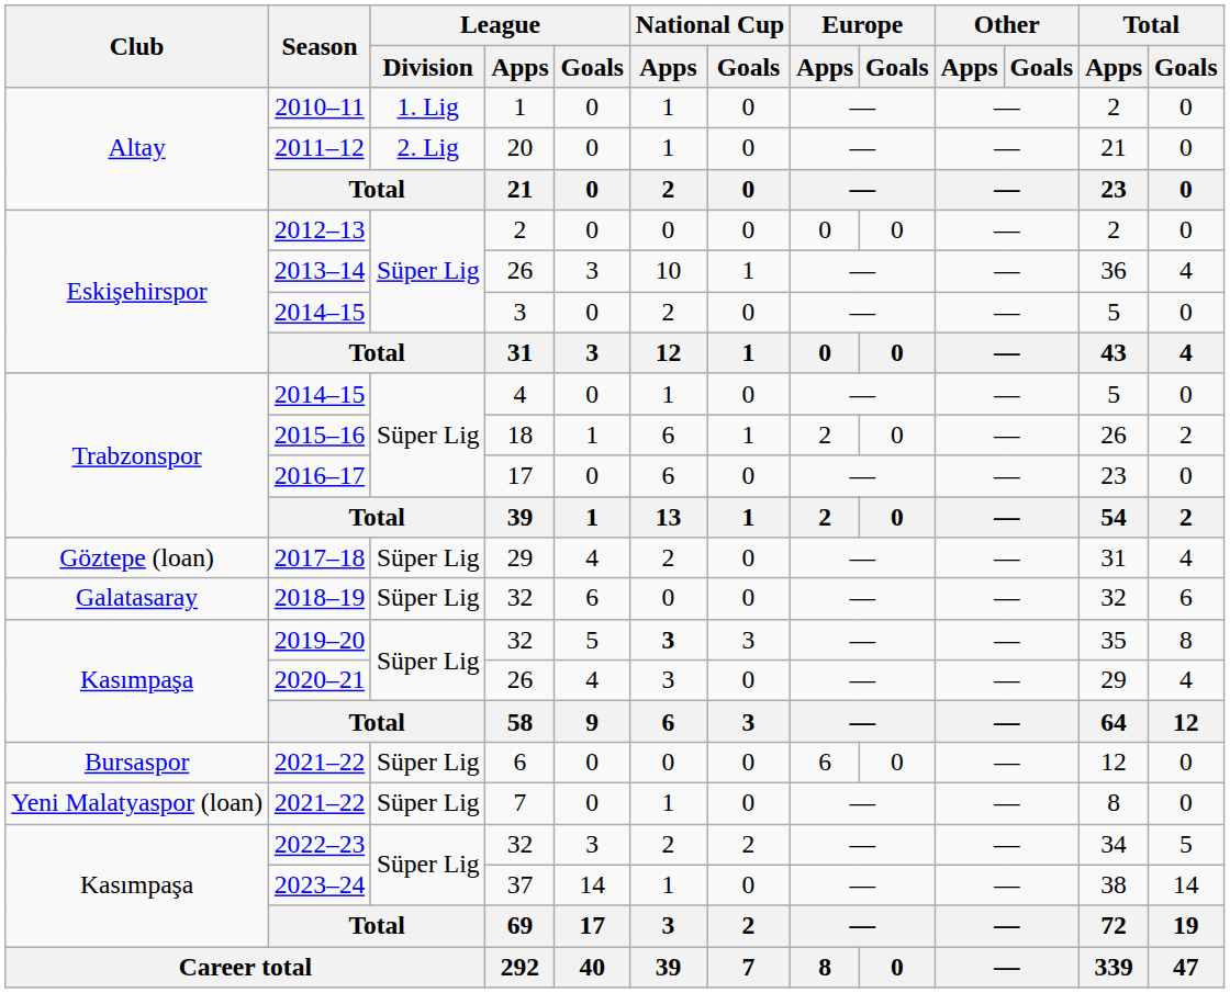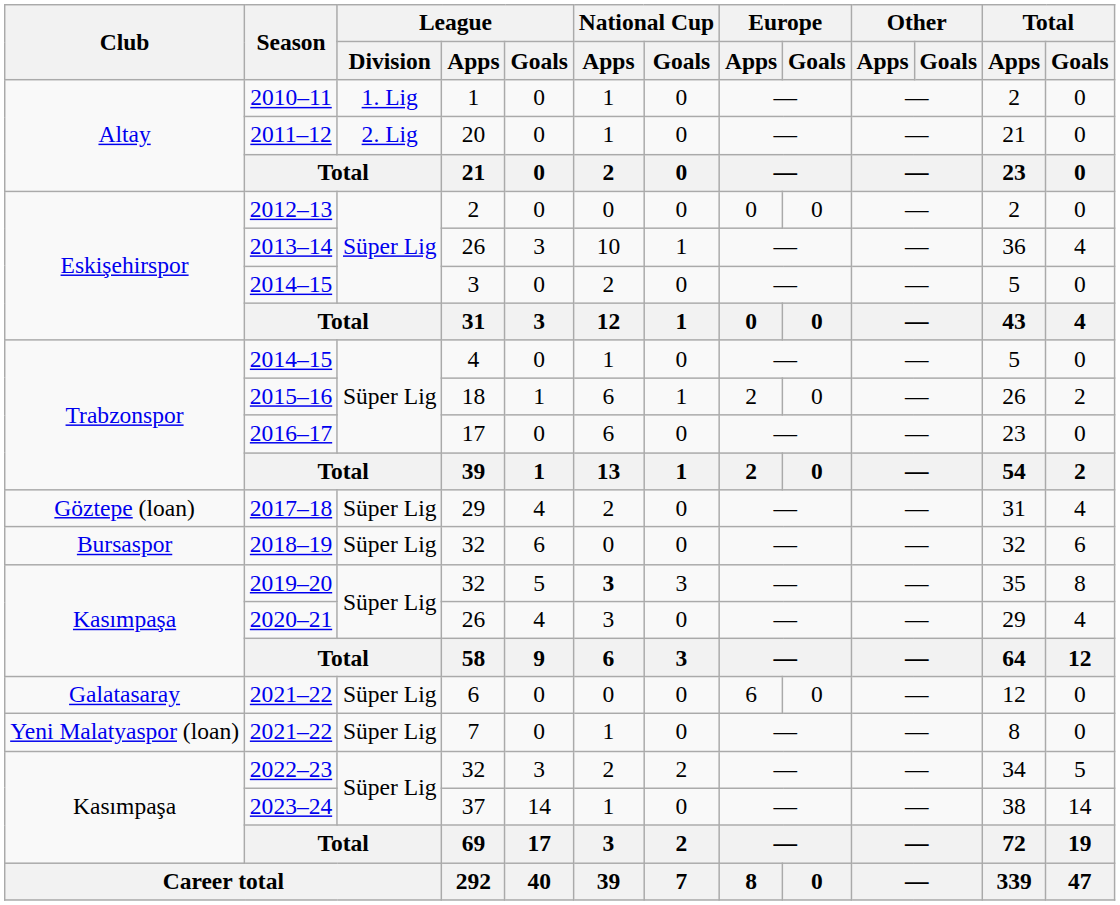2018–19 | Club: Galatasaray -> Bursaspor
2021–22 / 6 | Club: Bursaspor -> Galatasaray
